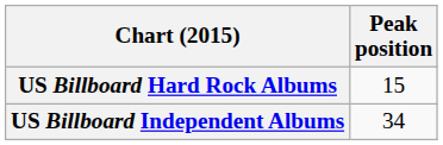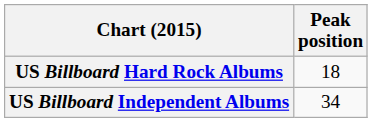US Billboard Hard Rock Albums | Peak position: 15 -> 18
